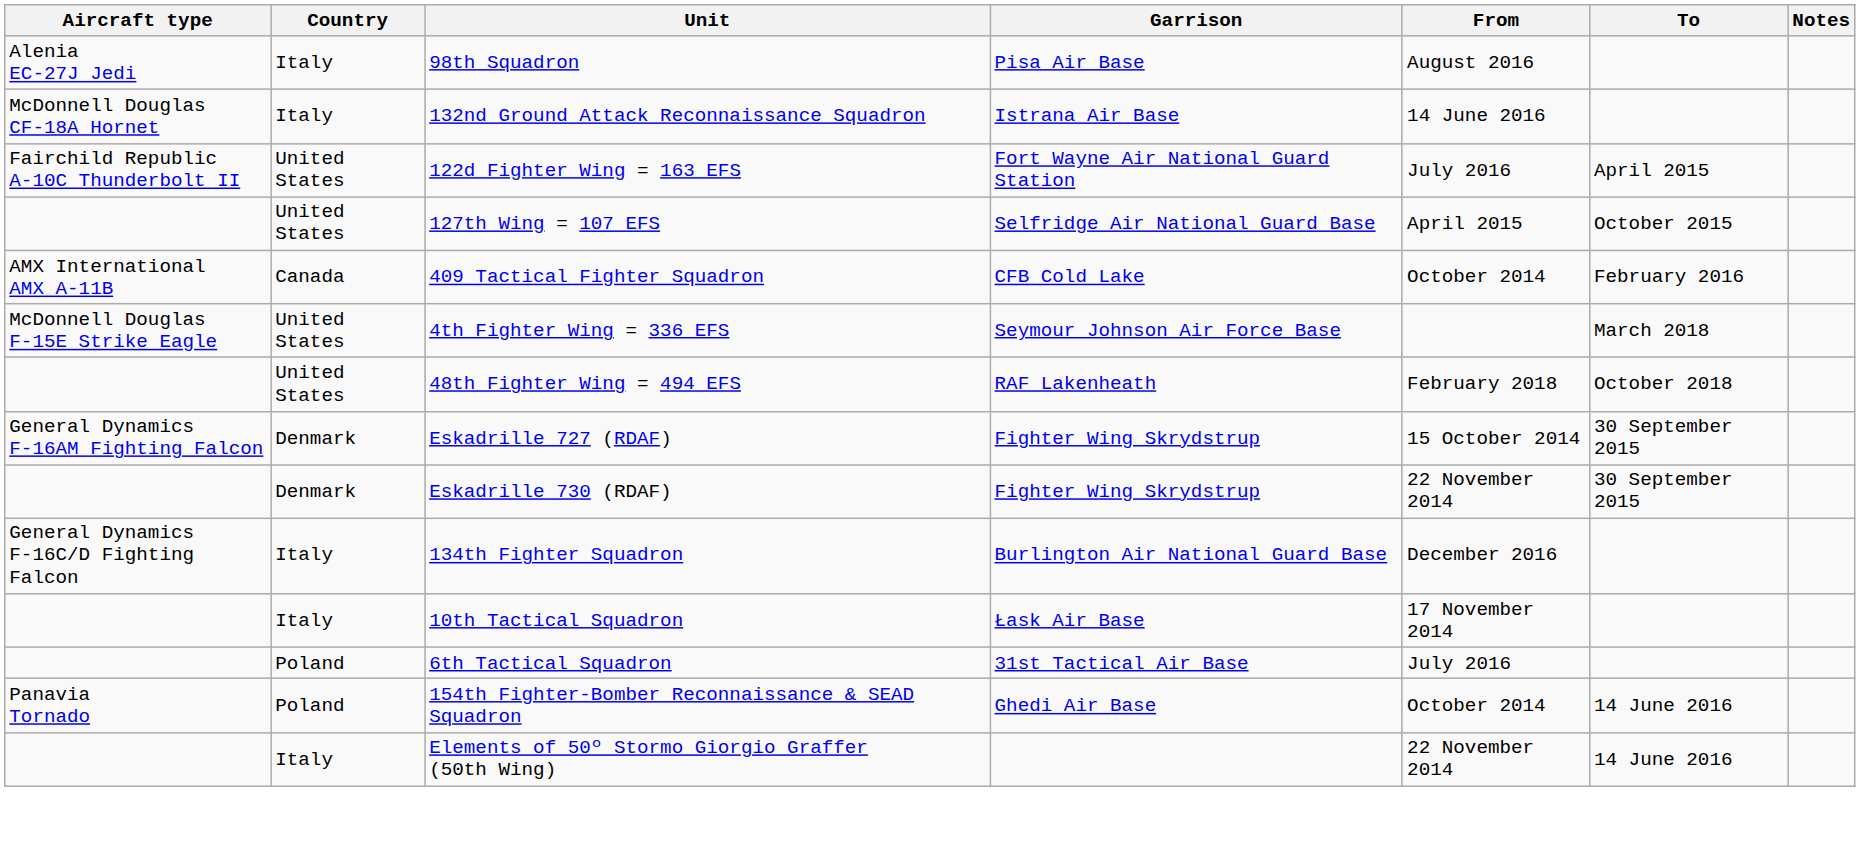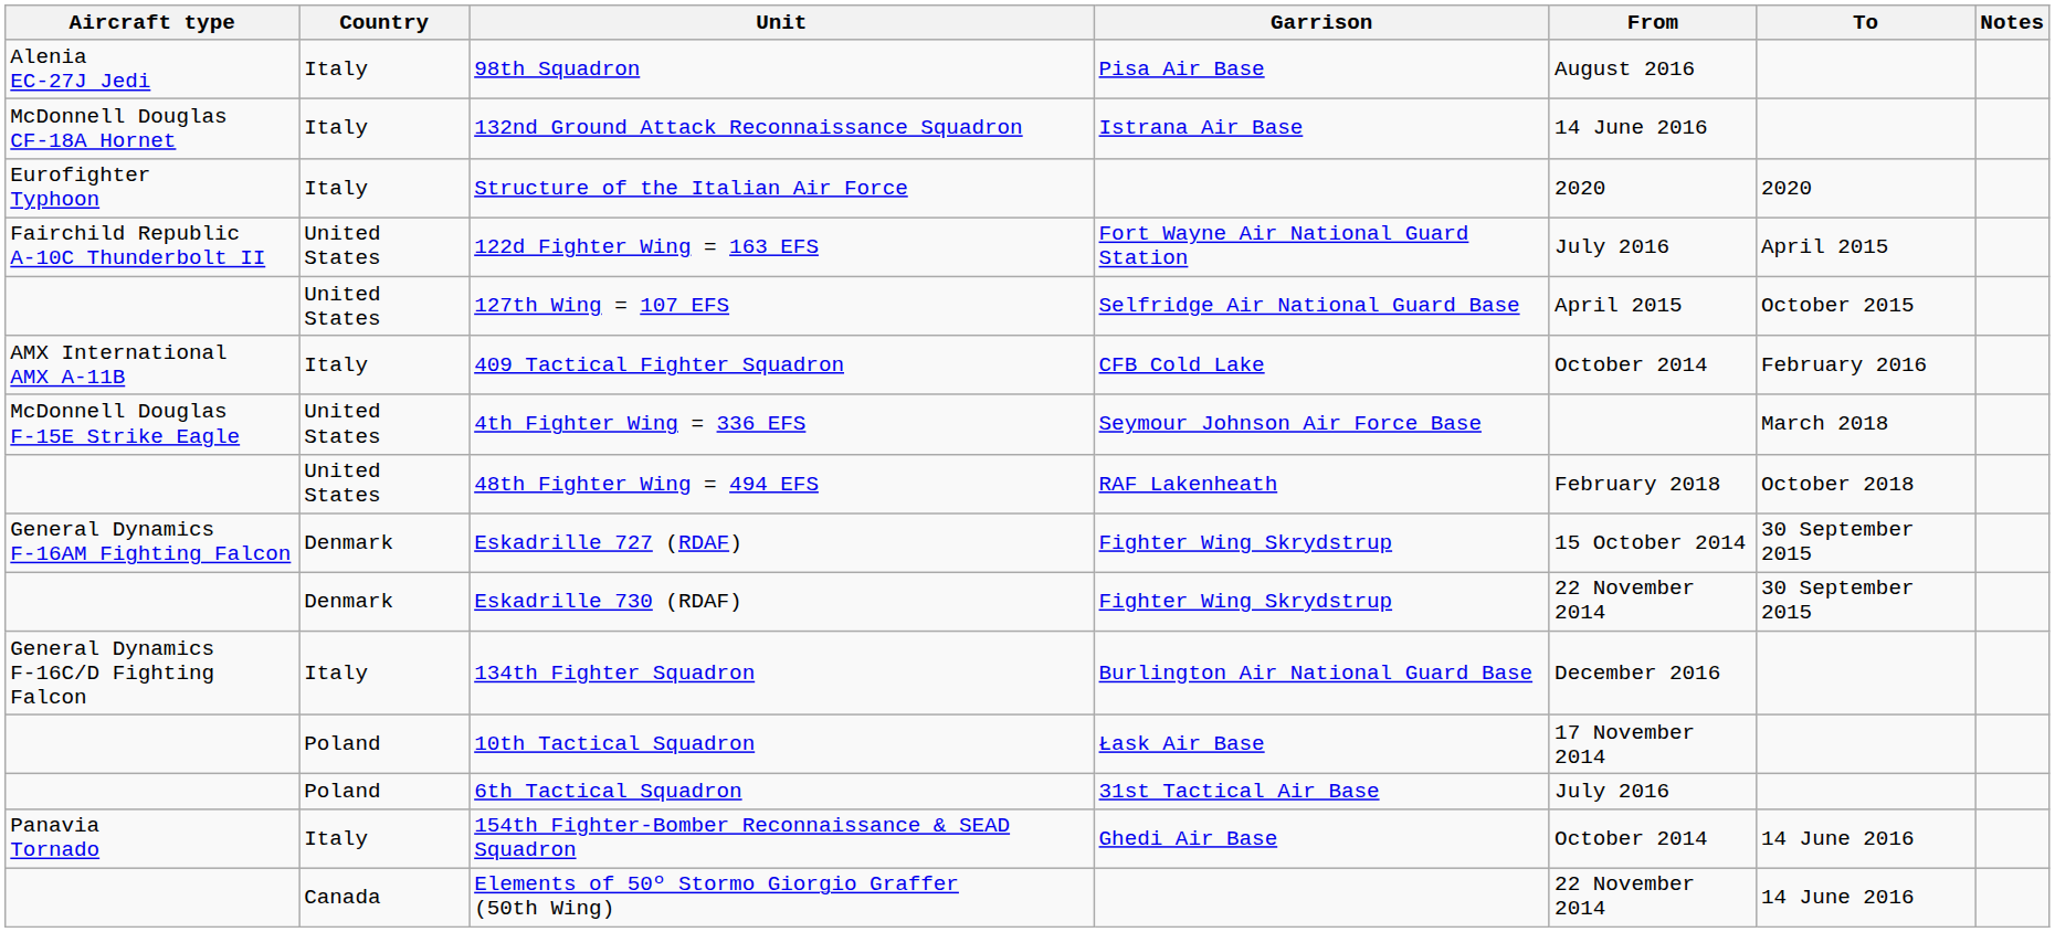+ row: Eurofighter Typhoon | Italy | Structure of the Italian Air Force | 2020 | 2020
409 Tactical Fighter Squadron | Country: Canada -> Italy
10th Tactical Squadron | Country: Italy -> Poland
154th Fighter-Bomber Reconnaissance & SEAD Squadron | Country: Poland -> Italy
Elements of 50º Stormo Giorgio Graffer (50th Wing) | Country: Italy -> Canada
